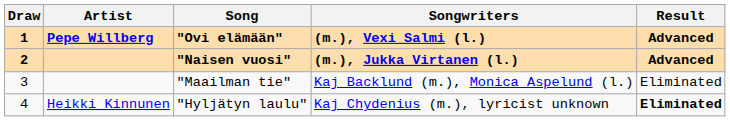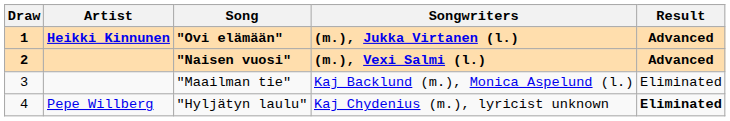"Ovi elämään" | Artist: Pepe Willberg -> Heikki Kinnunen
"Ovi elämään" | Songwriters: (m.), Vexi Salmi (l.) -> (m.), Jukka Virtanen (l.)
"Naisen vuosi" | Songwriters: (m.), Jukka Virtanen (l.) -> (m.), Vexi Salmi (l.)
"Hyljätyn laulu" | Artist: Heikki Kinnunen -> Pepe Willberg
